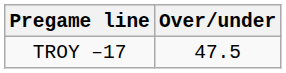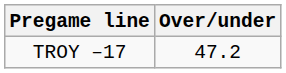TROY –17 | Over/under: 47.5 -> 47.2
